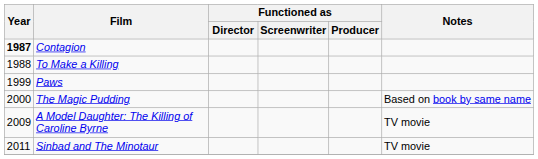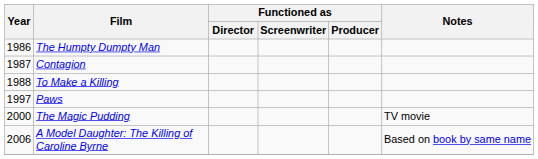+ row: 1986 | The Humpty Dumpty Man
Contagion | Year: bold -> normal
Paws | Year: 1999 -> 1997
The Magic Pudding | Notes: Based on book by same name -> TV movie
A Model Daughter: The Killing of Caroline Byrne | Year: 2009 -> 2006
A Model Daughter: The Killing of Caroline Byrne | Notes: TV movie -> Based on book by same name
- row: 2011 | Sinbad and The Minotaur | TV movie
